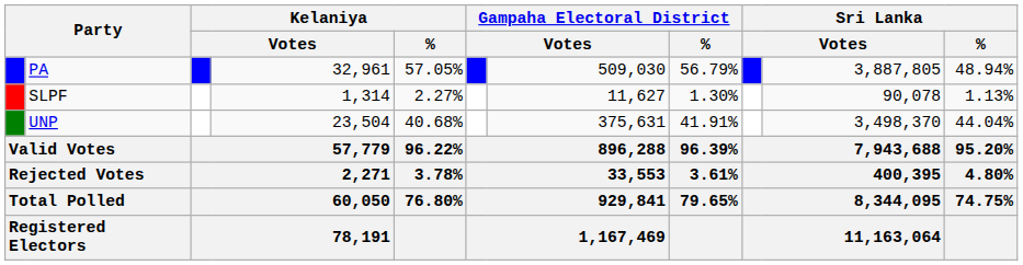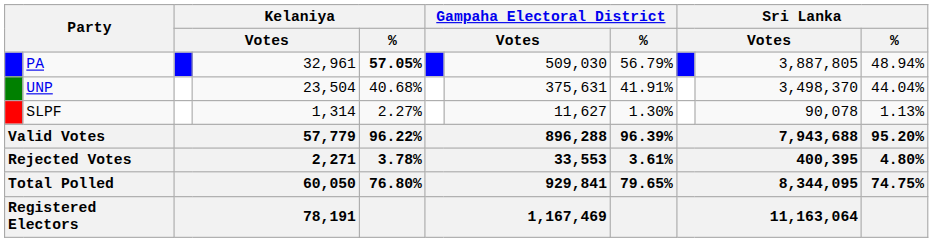PA | Kelaniya / %: normal -> bold
rows swapped: UNP <-> SLPF
